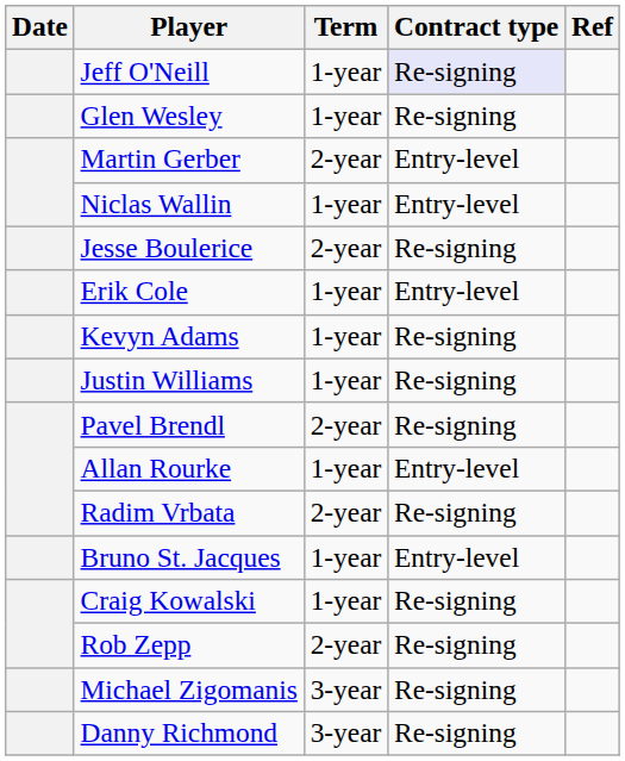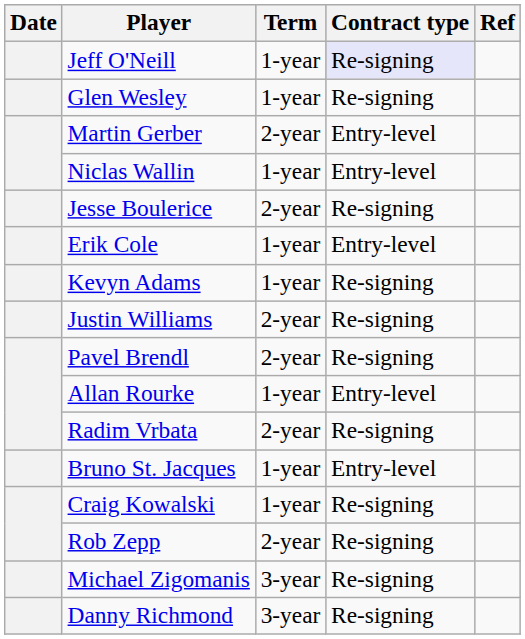Justin Williams | Term: 1-year -> 2-year
